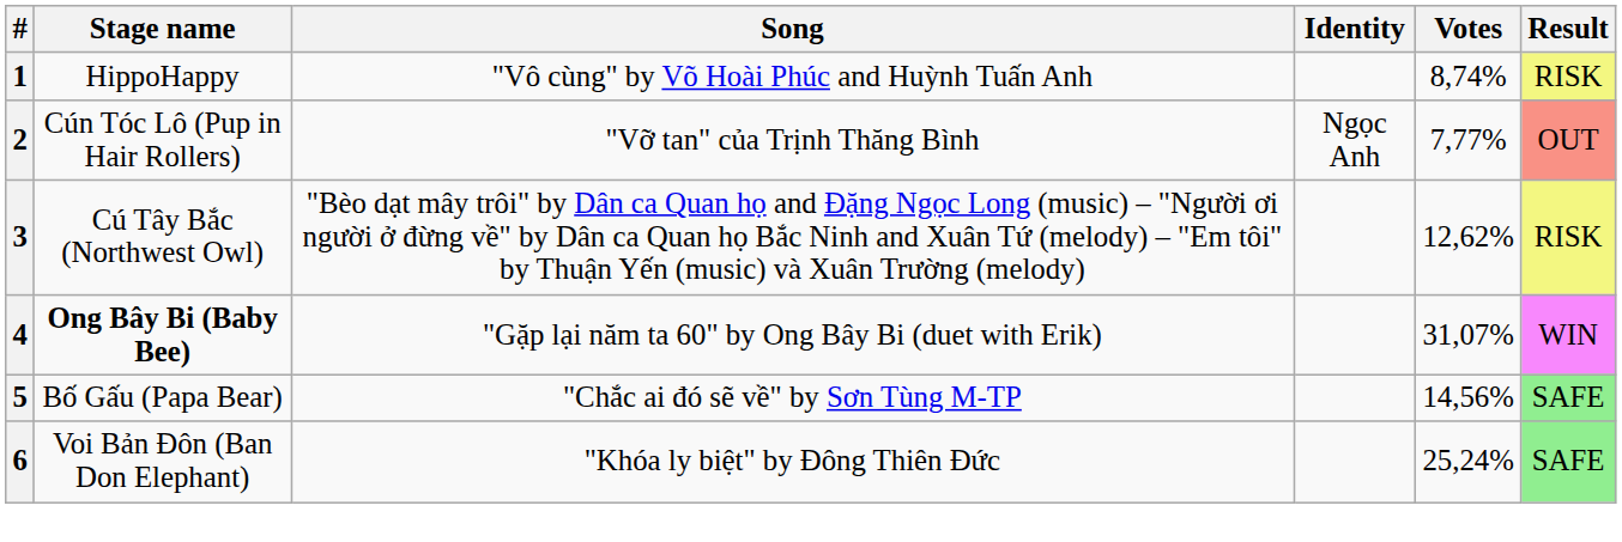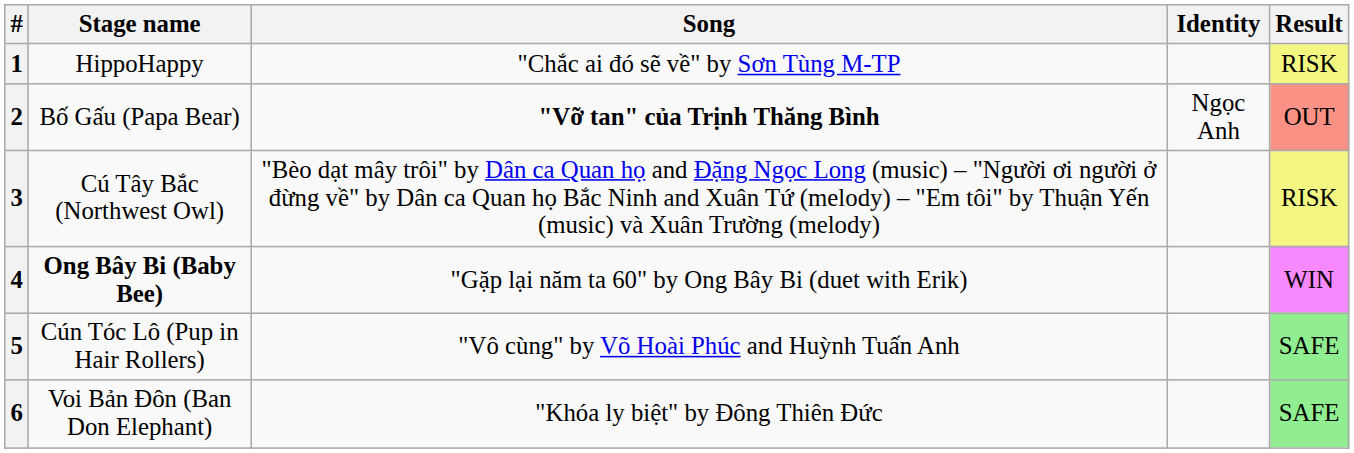- column: Votes | 8,74% | 7,77% | 12,62% | 31,07% | 14,56% | 25,24%
1 | Song: "Vô cùng" by Võ Hoài Phúc and Huỳnh Tuấn Anh -> "Chắc ai đó sẽ về" by Sơn Tùng M-TP
2 | Stage name: Cún Tóc Lô (Pup in Hair Rollers) -> Bố Gấu (Papa Bear)
2 | Song: normal -> bold
5 | Stage name: Bố Gấu (Papa Bear) -> Cún Tóc Lô (Pup in Hair Rollers)
5 | Song: "Chắc ai đó sẽ về" by Sơn Tùng M-TP -> "Vô cùng" by Võ Hoài Phúc and Huỳnh Tuấn Anh
